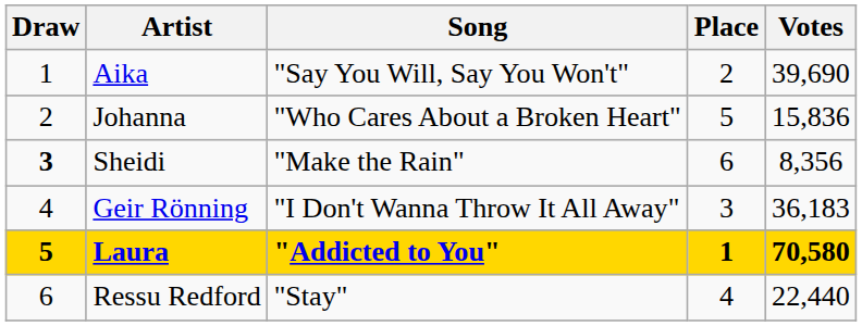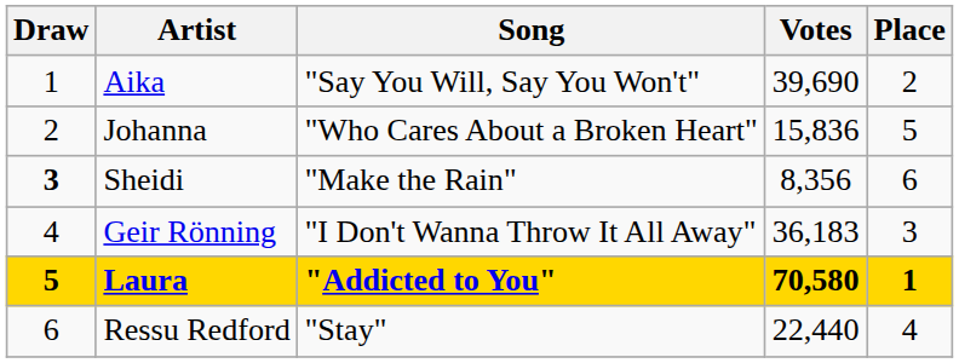columns swapped: Votes <-> Place
